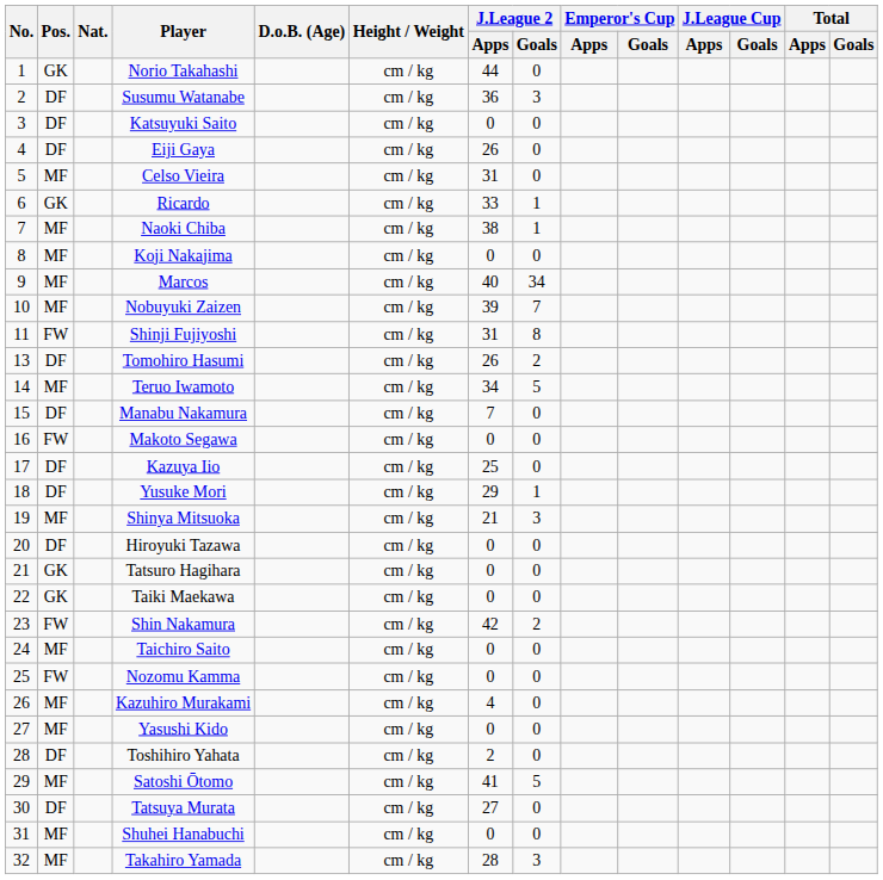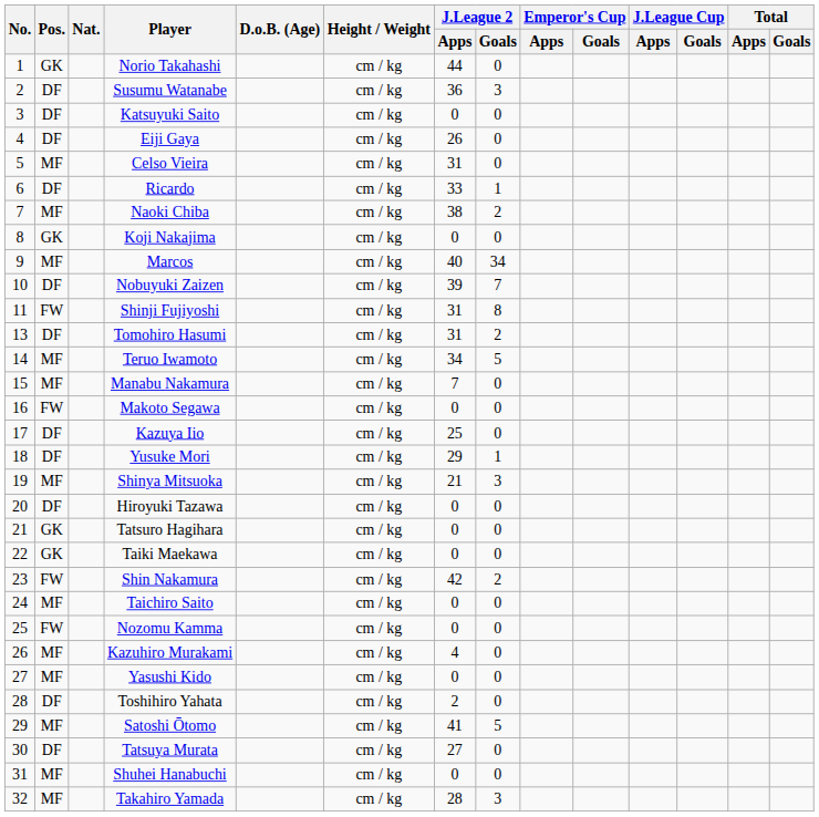Ricardo | Pos.: GK -> DF
Naoki Chiba | J.League 2 / Goals: 1 -> 2
Koji Nakajima | Pos.: MF -> GK
Nobuyuki Zaizen | Pos.: MF -> DF
Tomohiro Hasumi | J.League 2 / Apps: 26 -> 31
Manabu Nakamura | Pos.: DF -> MF
